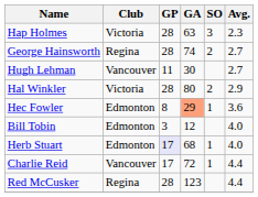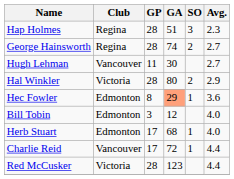Hap Holmes | Club: Victoria -> Regina
Hap Holmes | GA: 63 -> 51
Herb Stuart | GP: lavender background -> no background
Red McCusker | Club: Regina -> Victoria
